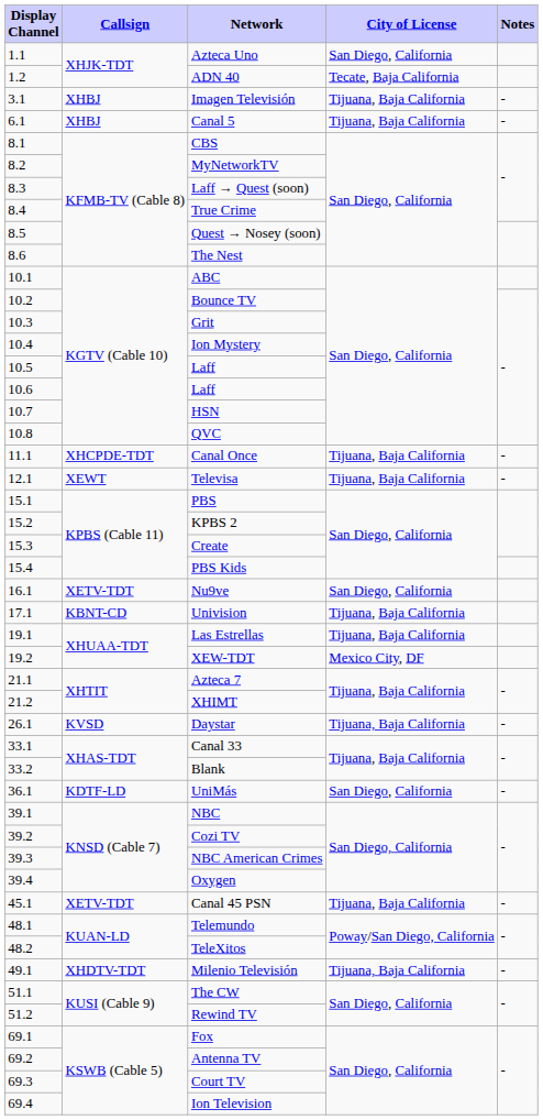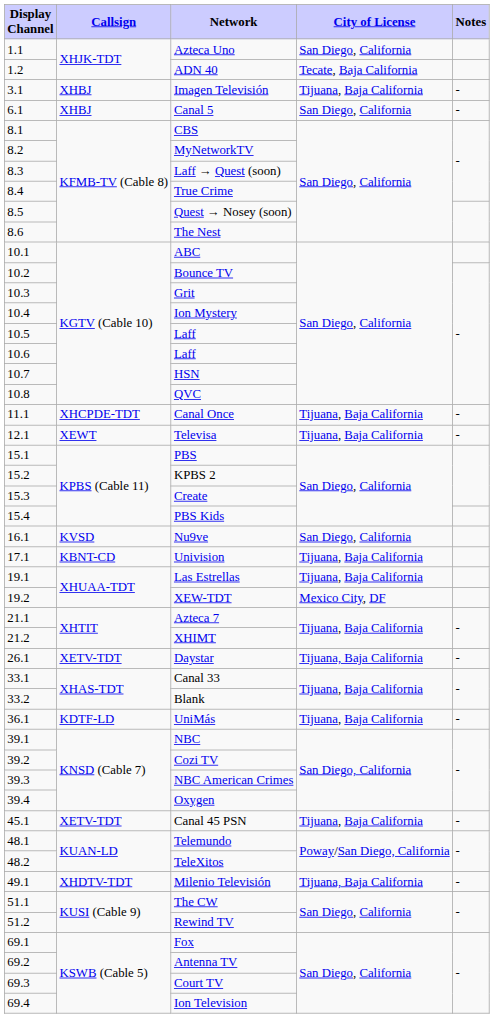Canal 5 | City of License: Tijuana, Baja California -> San Diego, California
Nu9ve | Callsign: XETV-TDT -> KVSD
Daystar | Callsign: KVSD -> XETV-TDT
UniMás | City of License: San Diego, California -> Tijuana, Baja California
